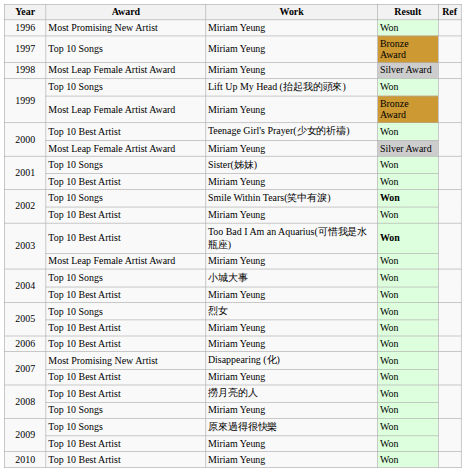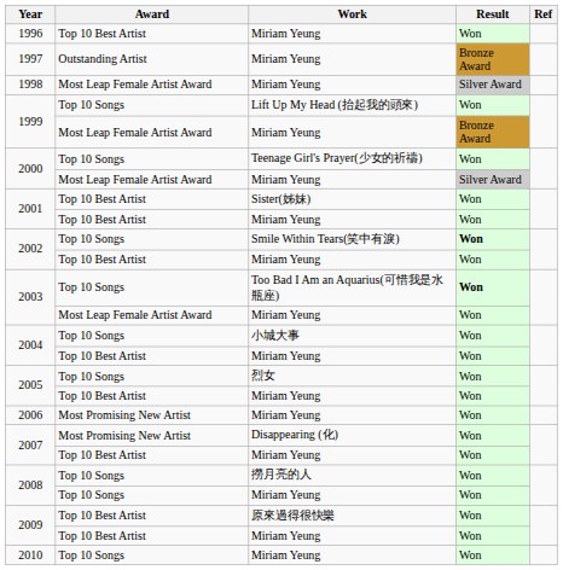1996 | Award: Most Promising New Artist -> Top 10 Best Artist
1997 | Award: Top 10 Songs -> Outstanding Artist
2000 / Teenage Girl's Prayer(少女的祈禱) | Award: Top 10 Best Artist -> Top 10 Songs
2001 / Sister(姊妹) | Award: Top 10 Songs -> Top 10 Best Artist
2003 / Too Bad I Am an Aquarius(可惜我是水瓶座) | Award: Top 10 Best Artist -> Top 10 Songs
2006 | Award: Top 10 Best Artist -> Most Promising New Artist
2008 / 撈月亮的人 | Award: Top 10 Best Artist -> Top 10 Songs
2009 / 原來過得很快樂 | Award: Top 10 Songs -> Top 10 Best Artist
2010 | Award: Top 10 Best Artist -> Top 10 Songs
